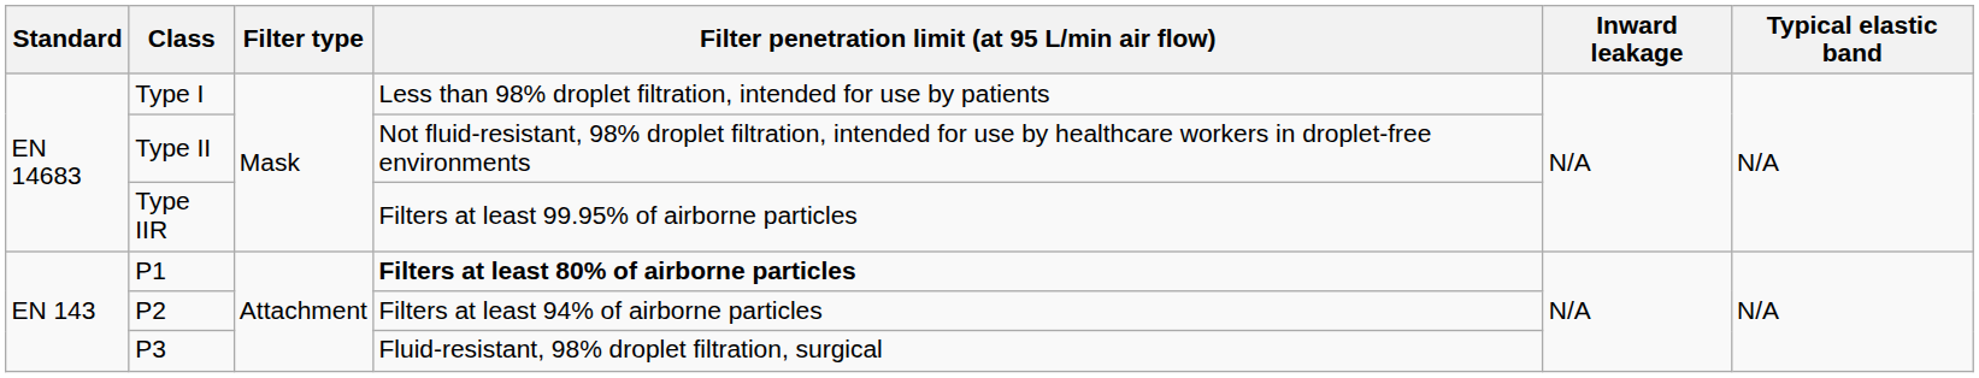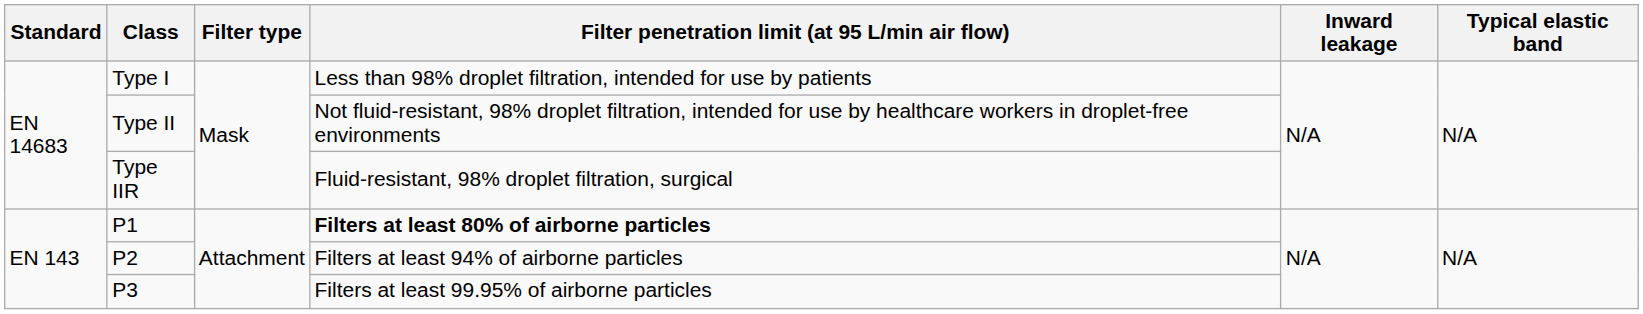Type IIR | Filter penetration limit (at 95 L/min air flow): Filters at least 99.95% of airborne particles -> Fluid-resistant, 98% droplet filtration, surgical
P3 | Filter penetration limit (at 95 L/min air flow): Fluid-resistant, 98% droplet filtration, surgical -> Filters at least 99.95% of airborne particles
